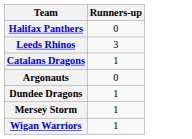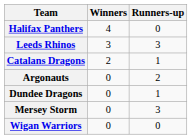+ column: Winners | 4 | 3 | 2 | 0 | 0 | 0 | 0
Argonauts | Runners-up: 0 -> 2
Mersey Storm | Runners-up: 1 -> 3
Wigan Warriors | Runners-up: 1 -> 0
